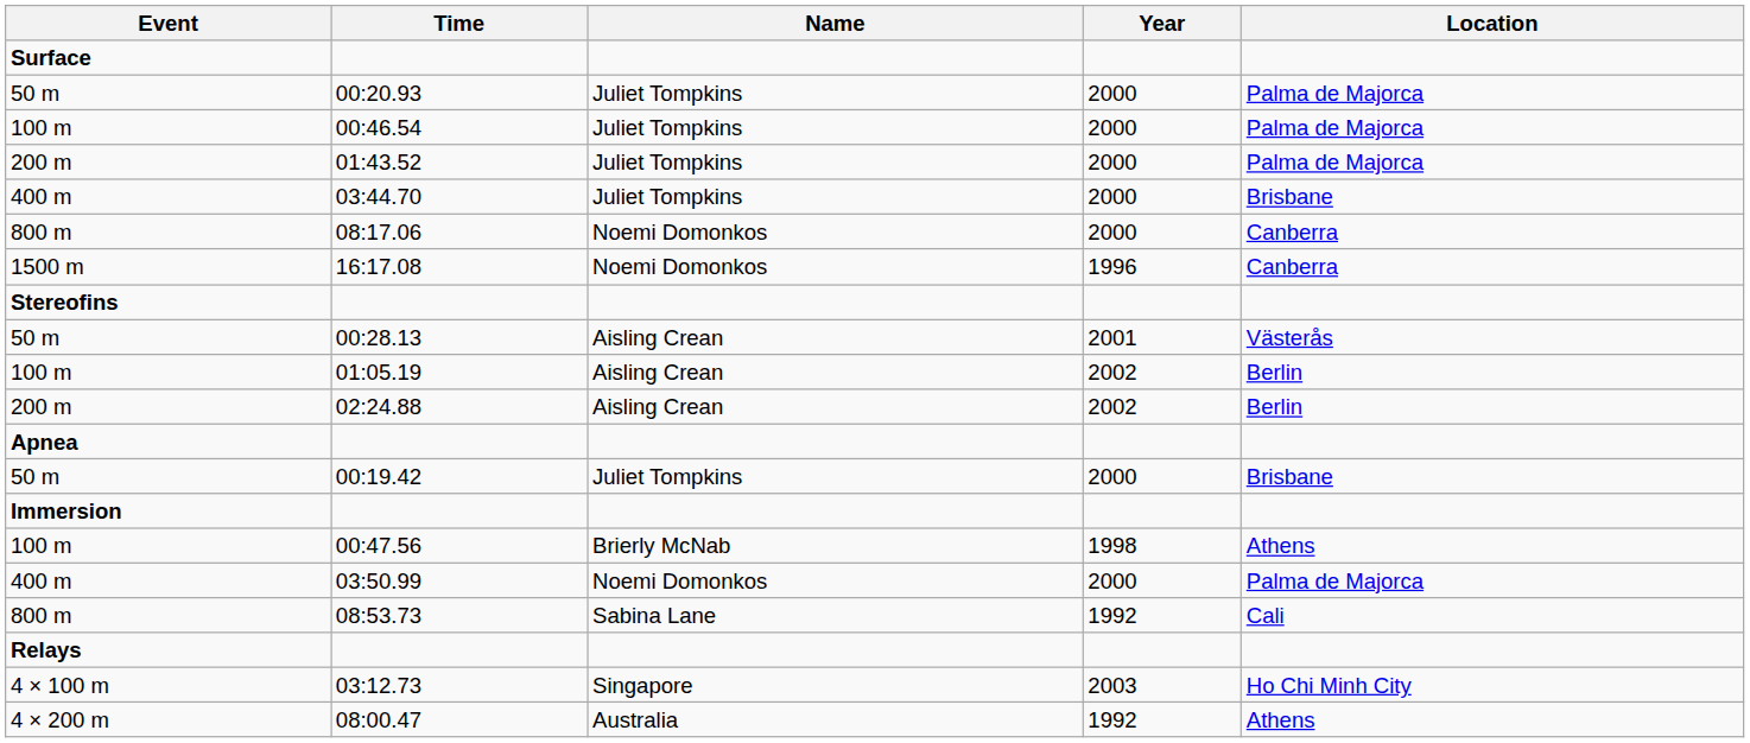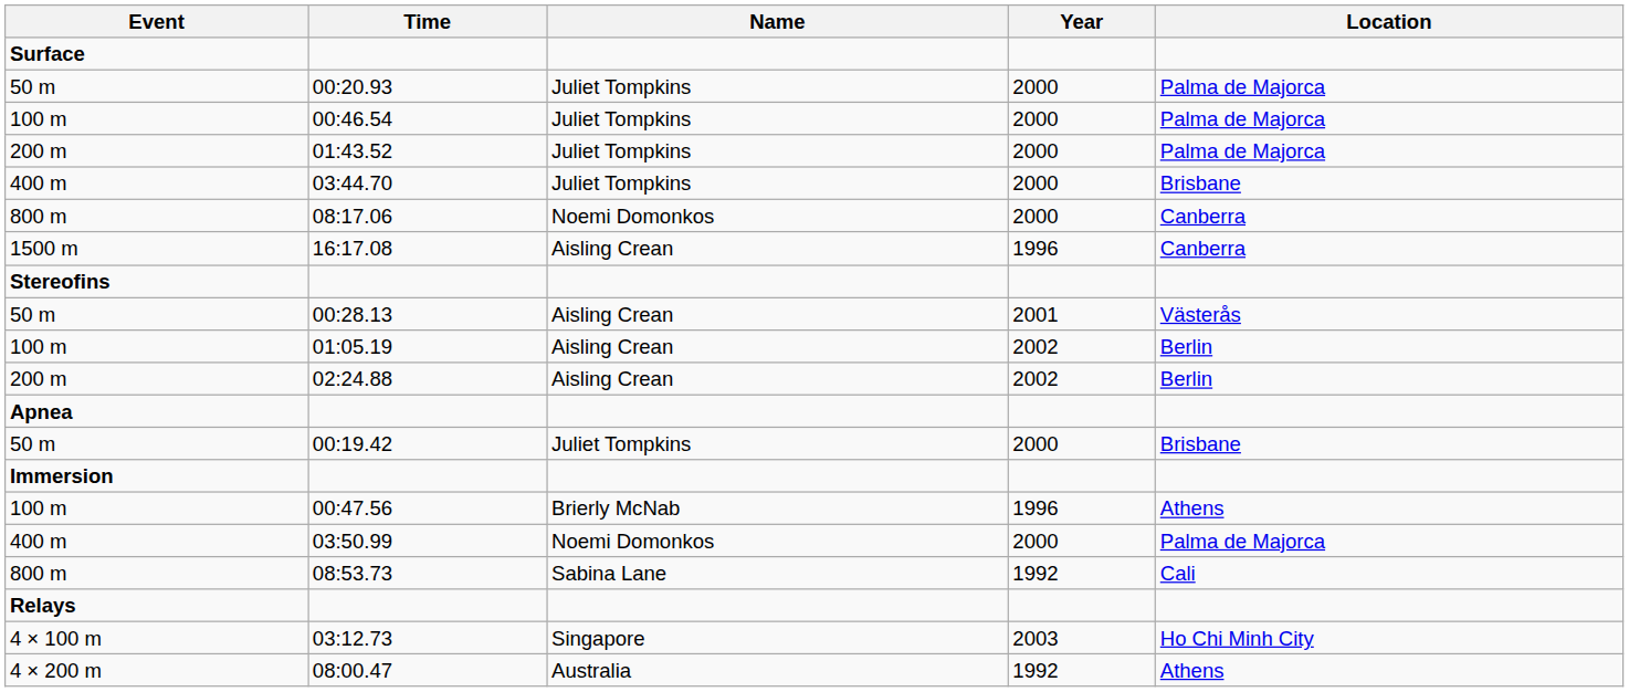16:17.08 | Name: Noemi Domonkos -> Aisling Crean
00:47.56 | Year: 1998 -> 1996
